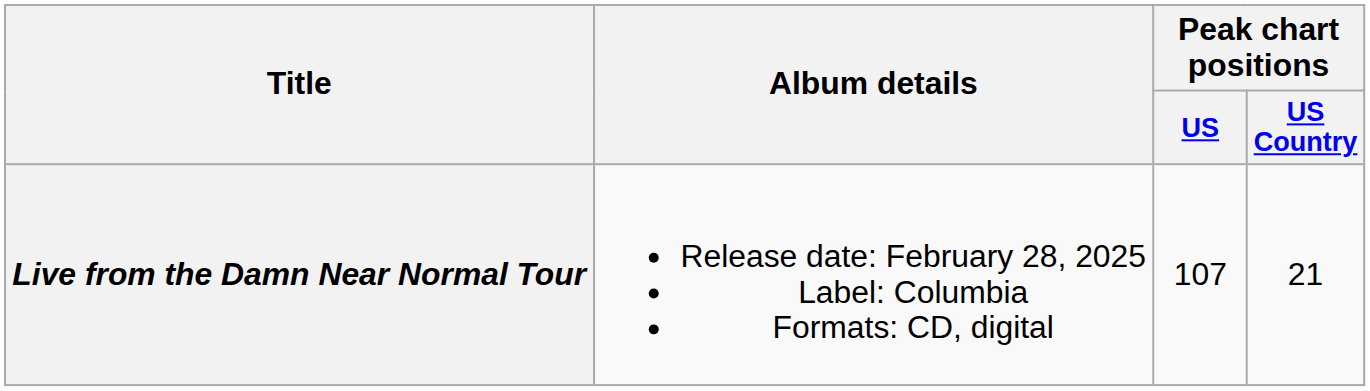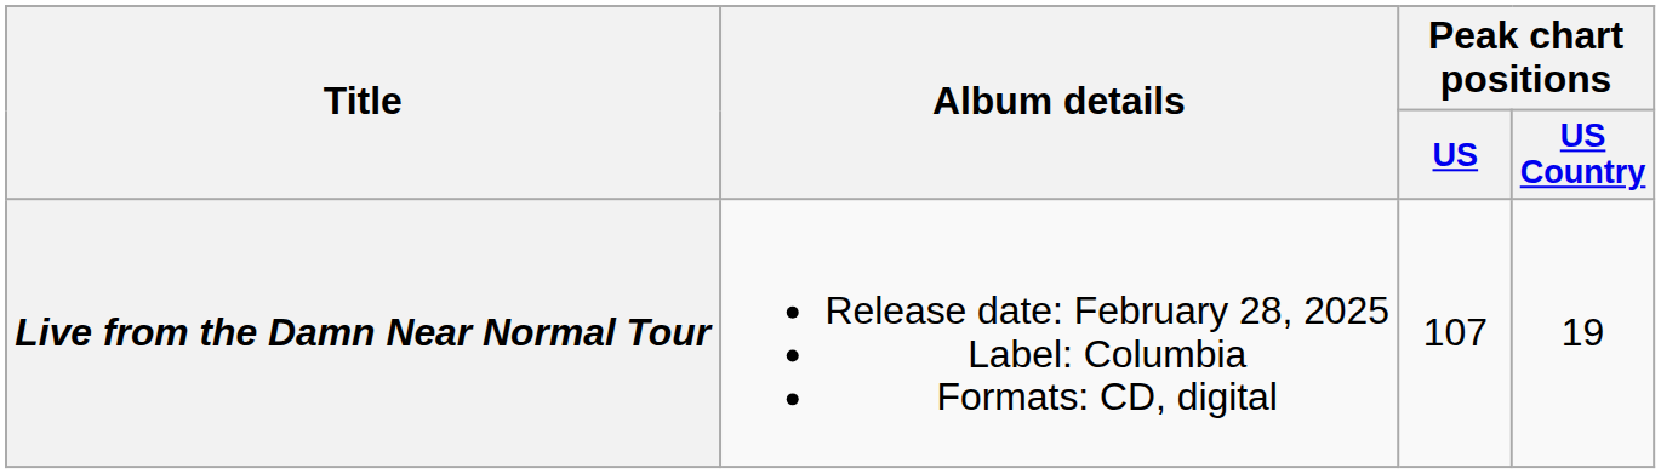Live from the Damn Near Normal Tour | Peak chart positions / US Country: 21 -> 19
